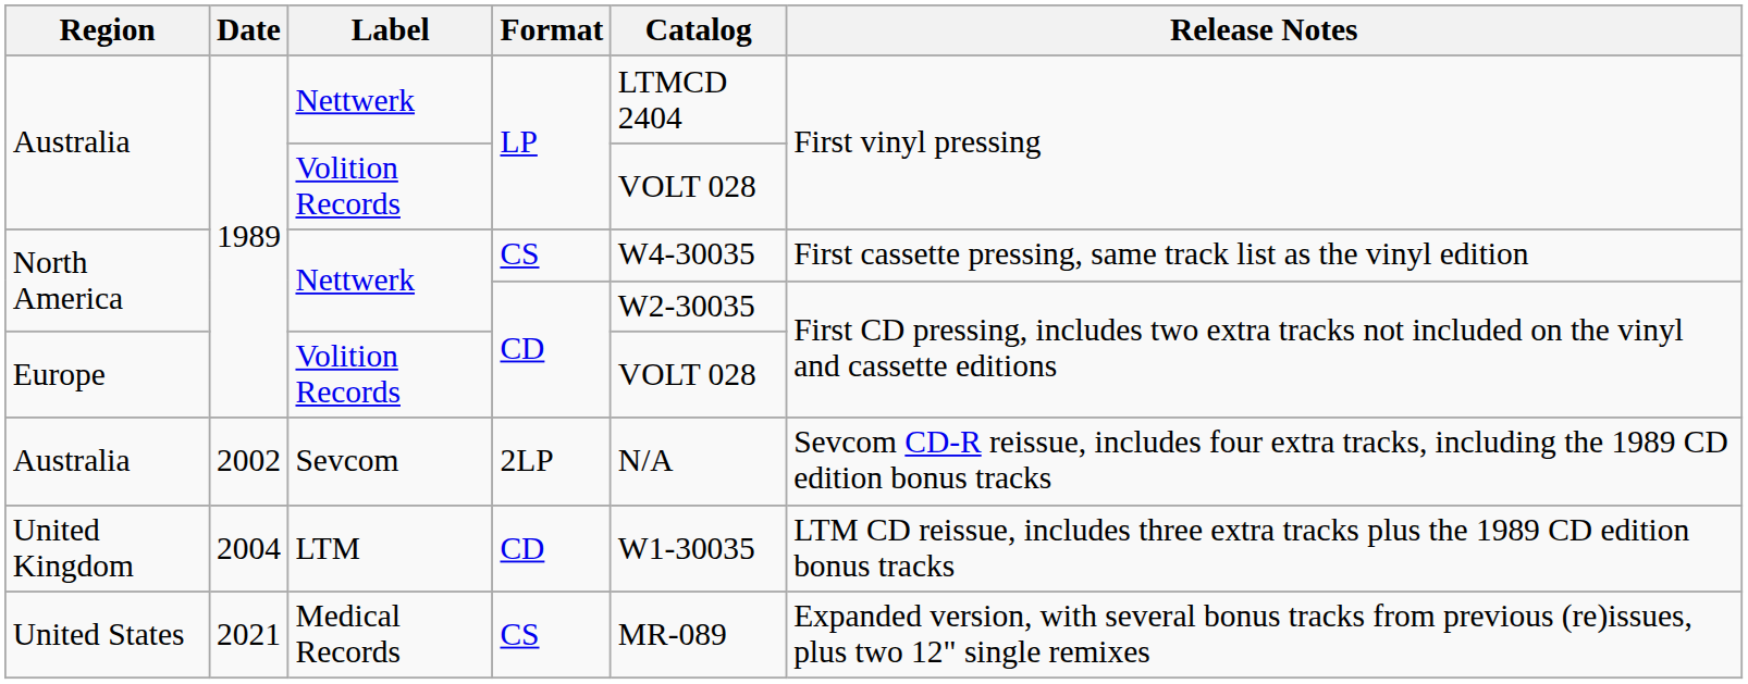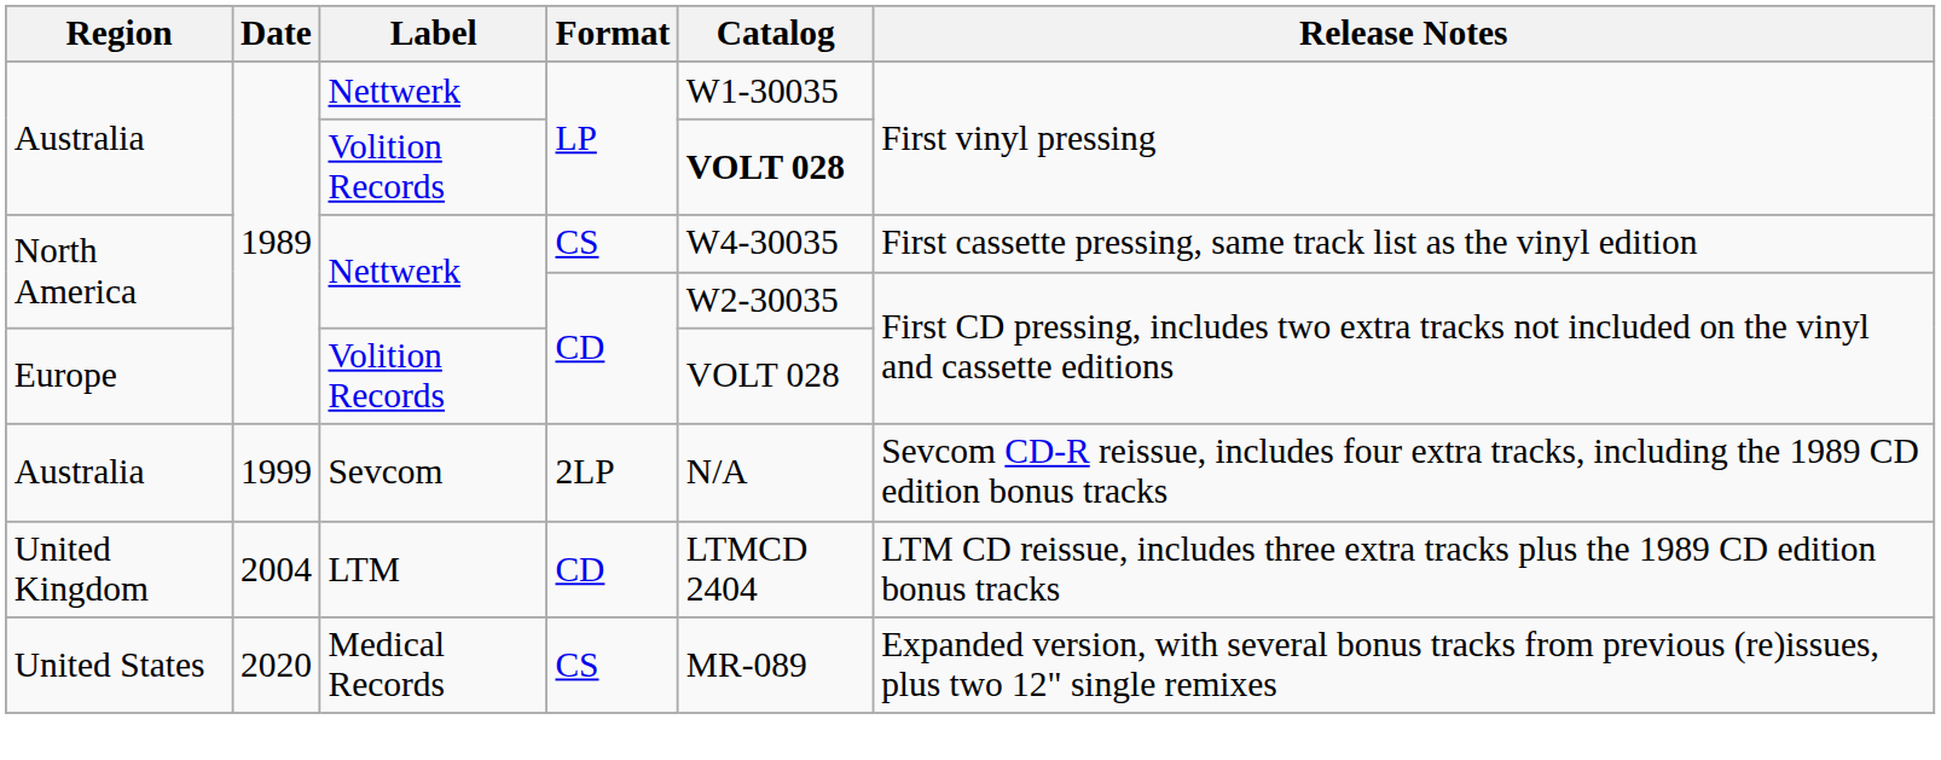Australia / Nettwerk | Catalog: LTMCD 2404 -> W1-30035
Australia / Volition Records | Catalog: normal -> bold
Australia / Sevcom | Date: 2002 -> 1999
United Kingdom | Catalog: W1-30035 -> LTMCD 2404
United States | Date: 2021 -> 2020
